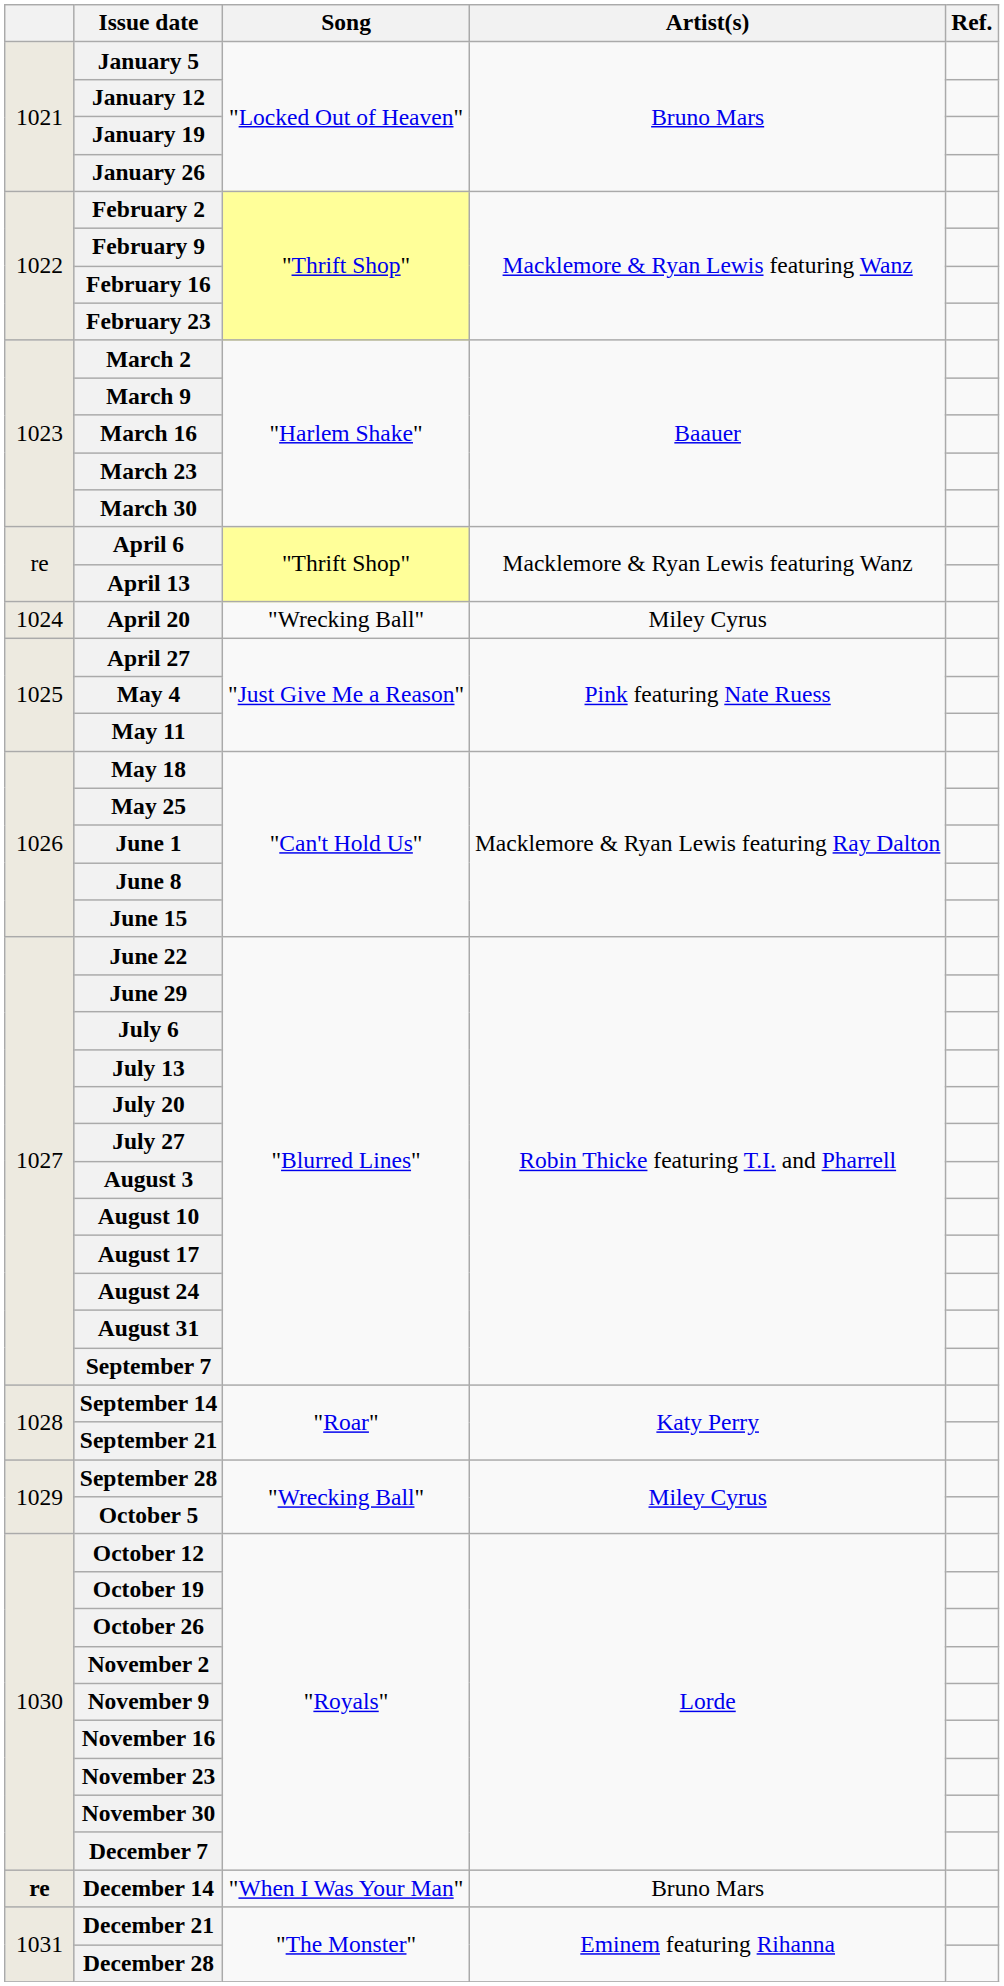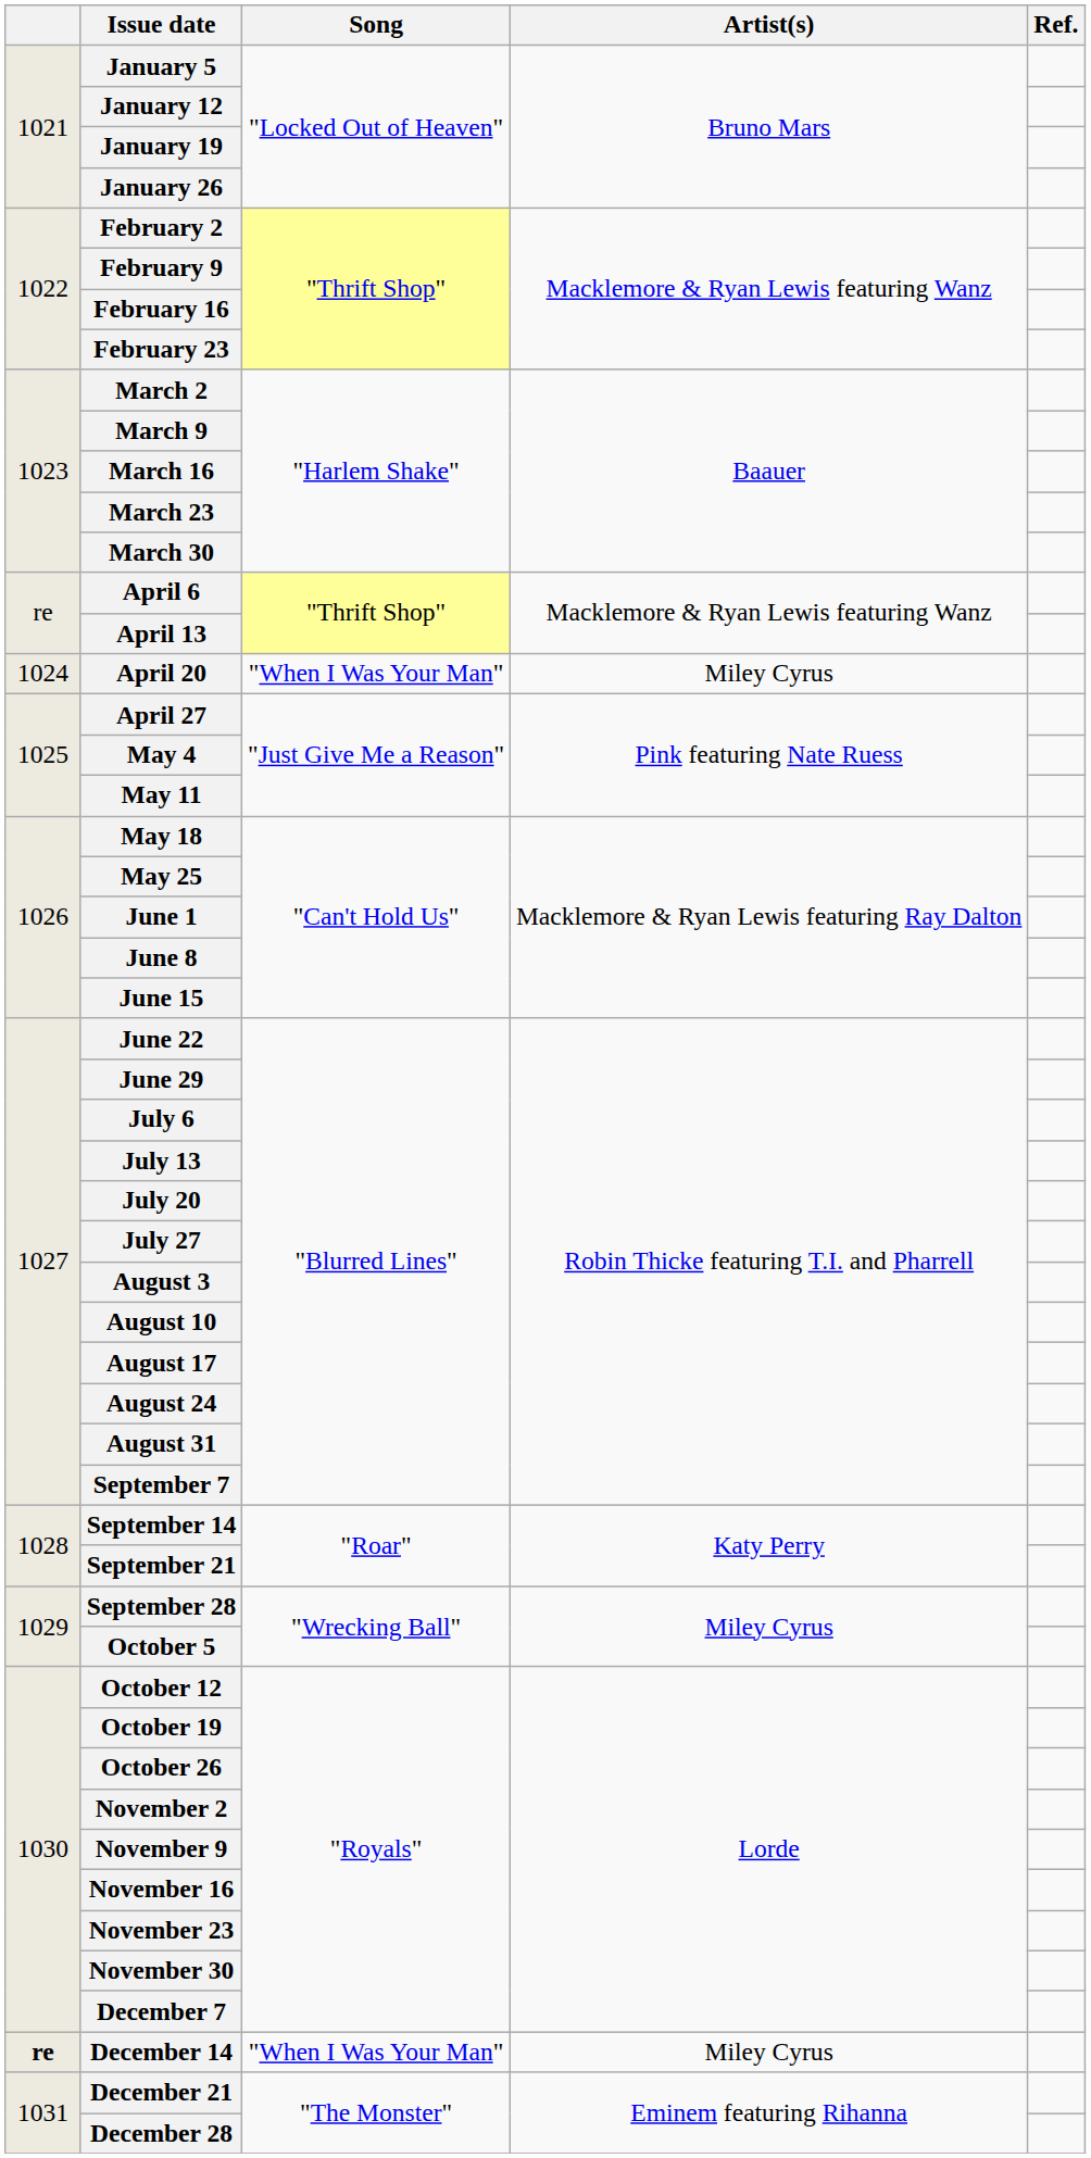April 20 | Song: "Wrecking Ball" -> "When I Was Your Man"
December 14 | Artist(s): Bruno Mars -> Miley Cyrus
